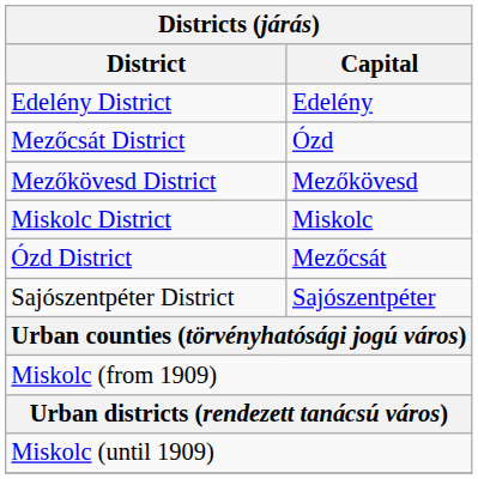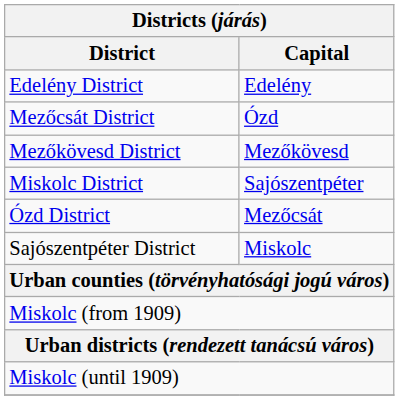Miskolc District | Capital: Miskolc -> Sajószentpéter
Sajószentpéter District | Capital: Sajószentpéter -> Miskolc
